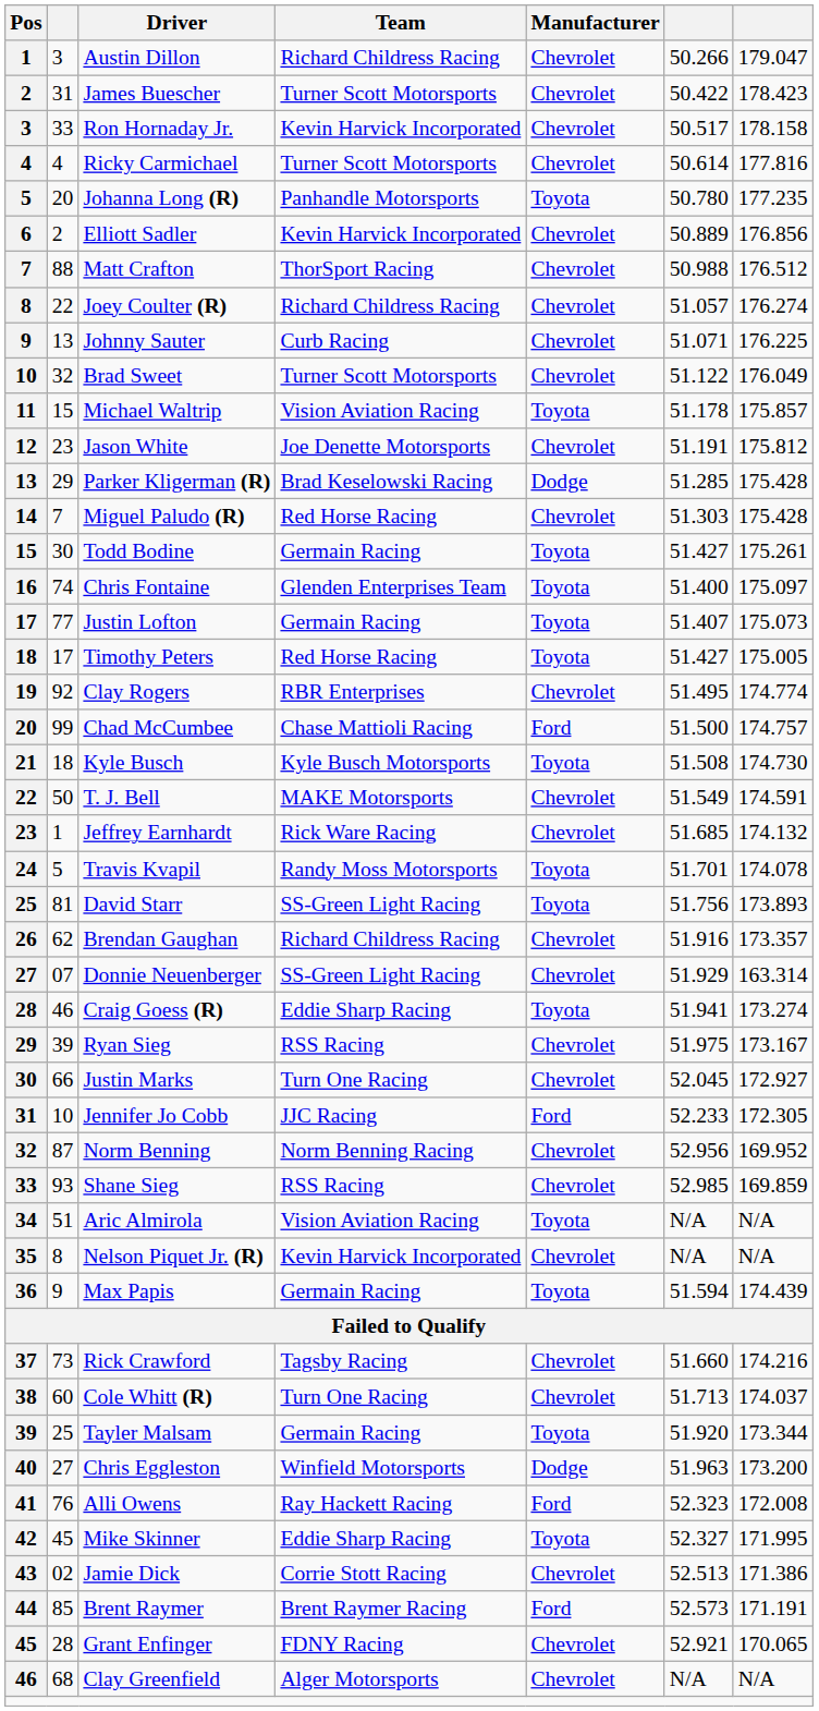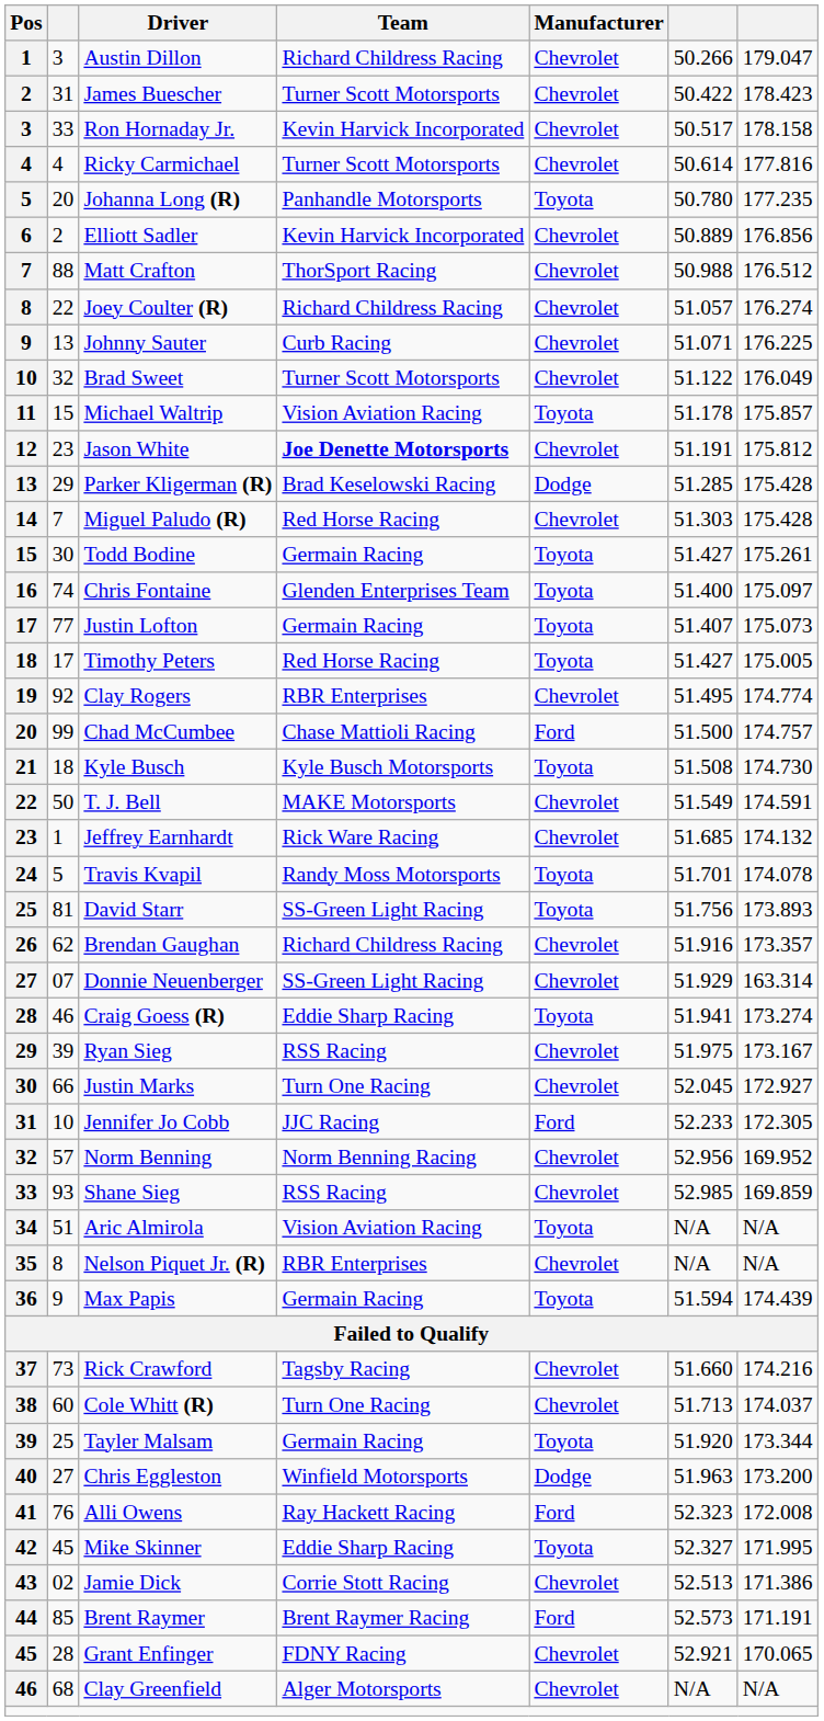Jason White | Team: normal -> bold
Norm Benning | column 2: 87 -> 57
Nelson Piquet Jr. (R) | Team: Kevin Harvick Incorporated -> RBR Enterprises
